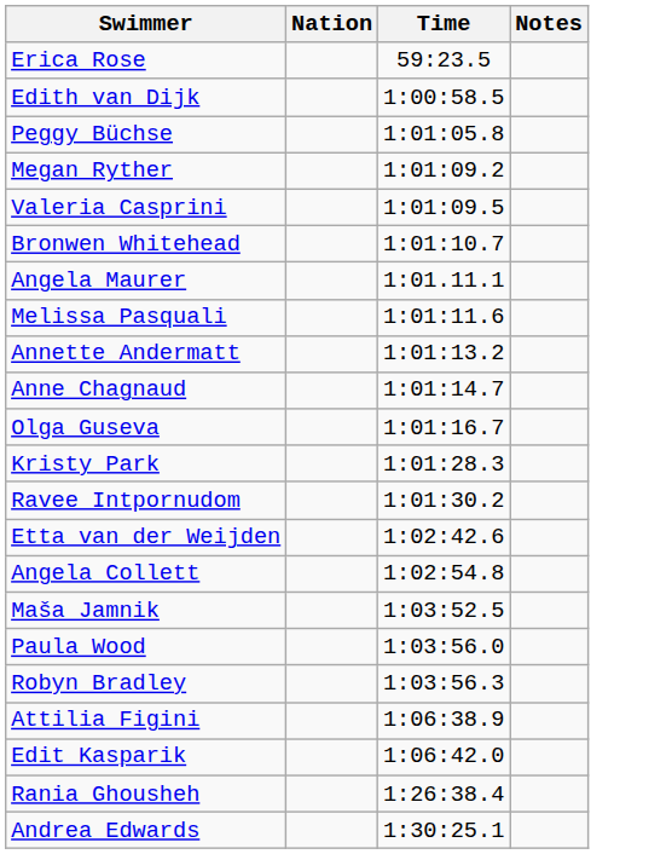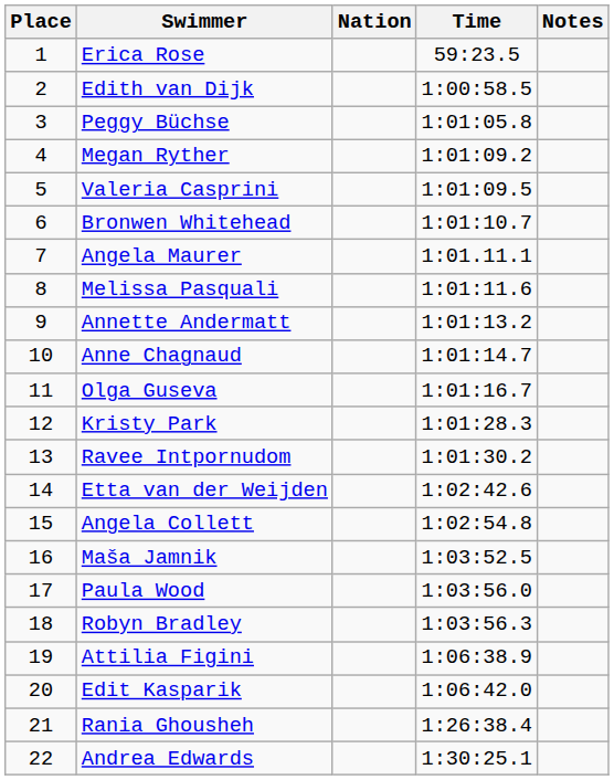+ column: Place | 1 | 2 | 3 | 4 | 5 | 6 | 7 | 8 | 9 | 10 | 11 | 12 | 13 | 14 | 15 | 16 | 17 | 18 | 19 | 20 | 21 | 22
